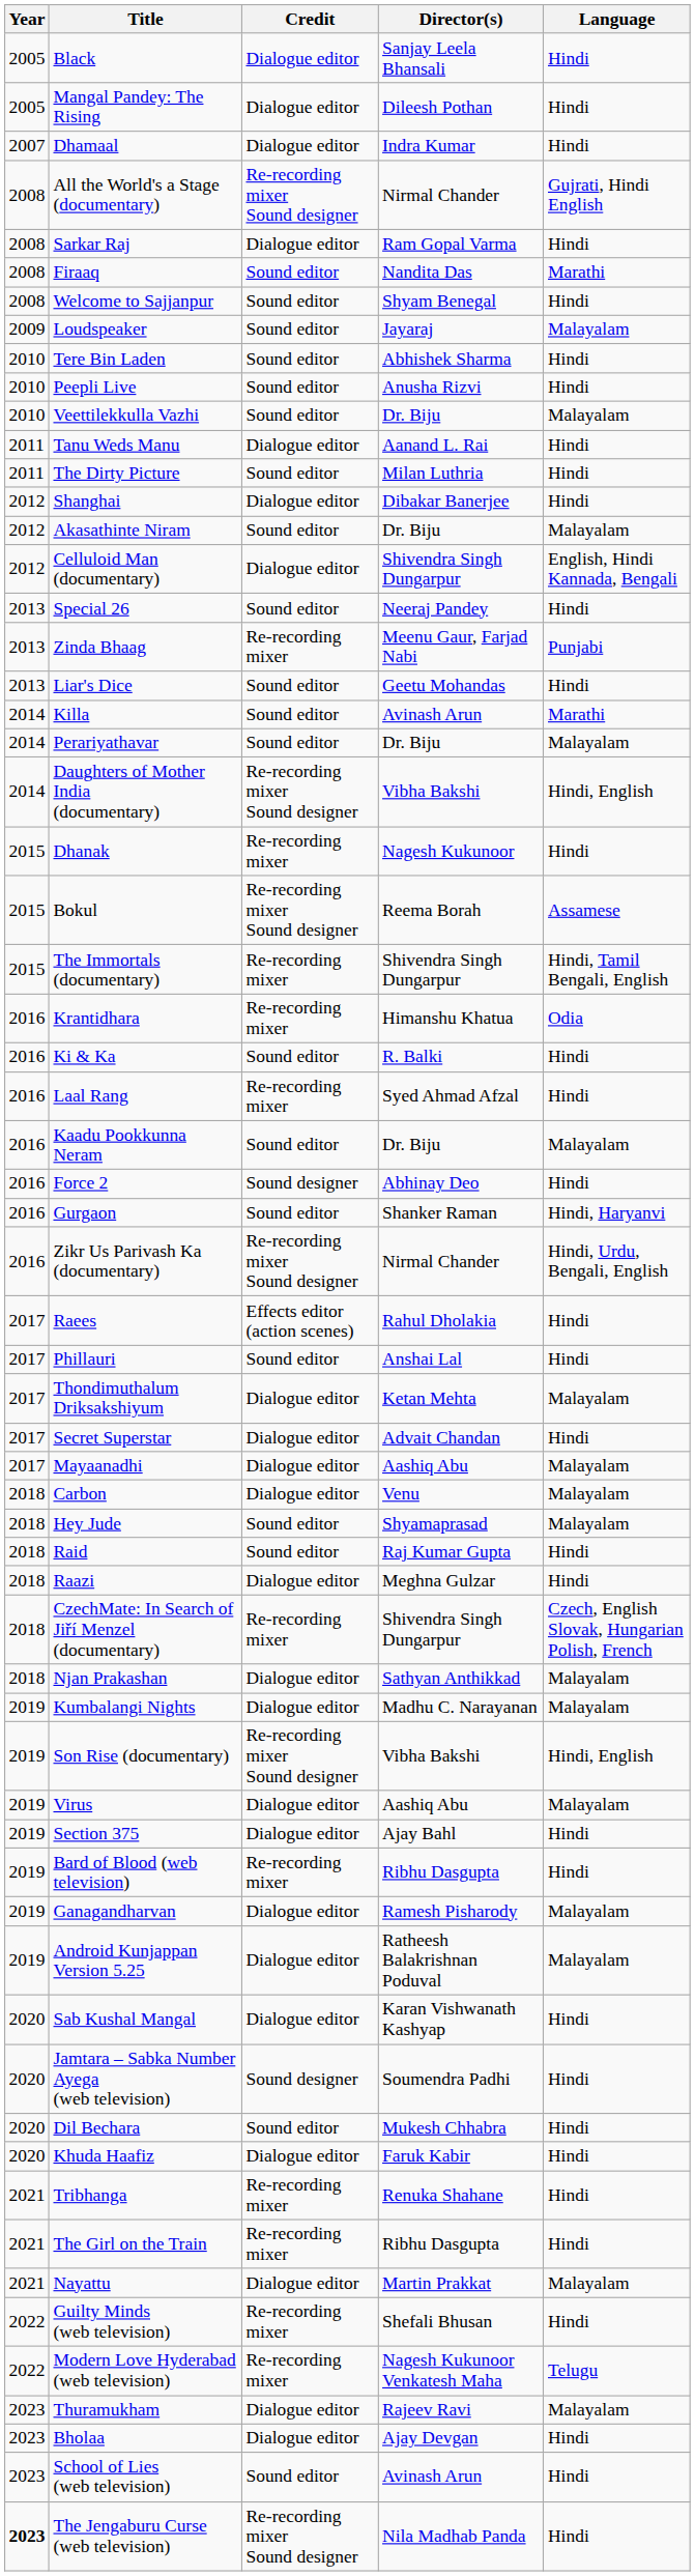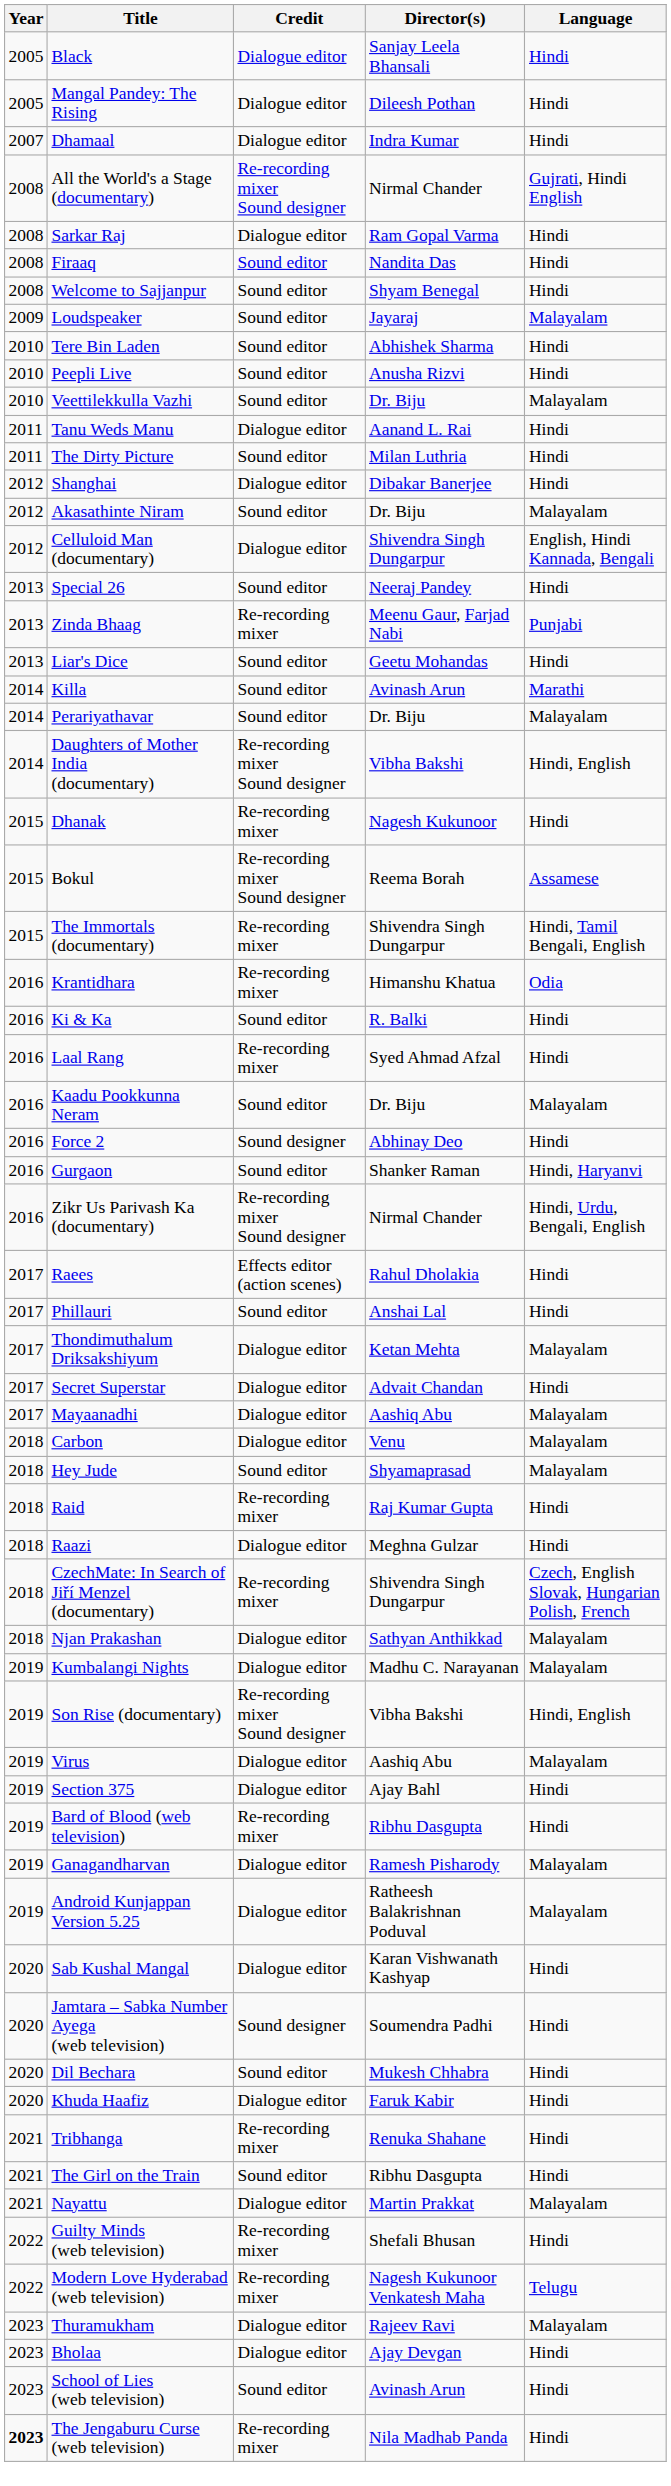Firaaq | Language: Marathi -> Hindi
Raid | Credit: Sound editor -> Re-recording mixer
The Girl on the Train | Credit: Re-recording mixer -> Sound editor
The Jengaburu Curse (web television) | Credit: Re-recording mixer Sound designer -> Re-recording mixer
